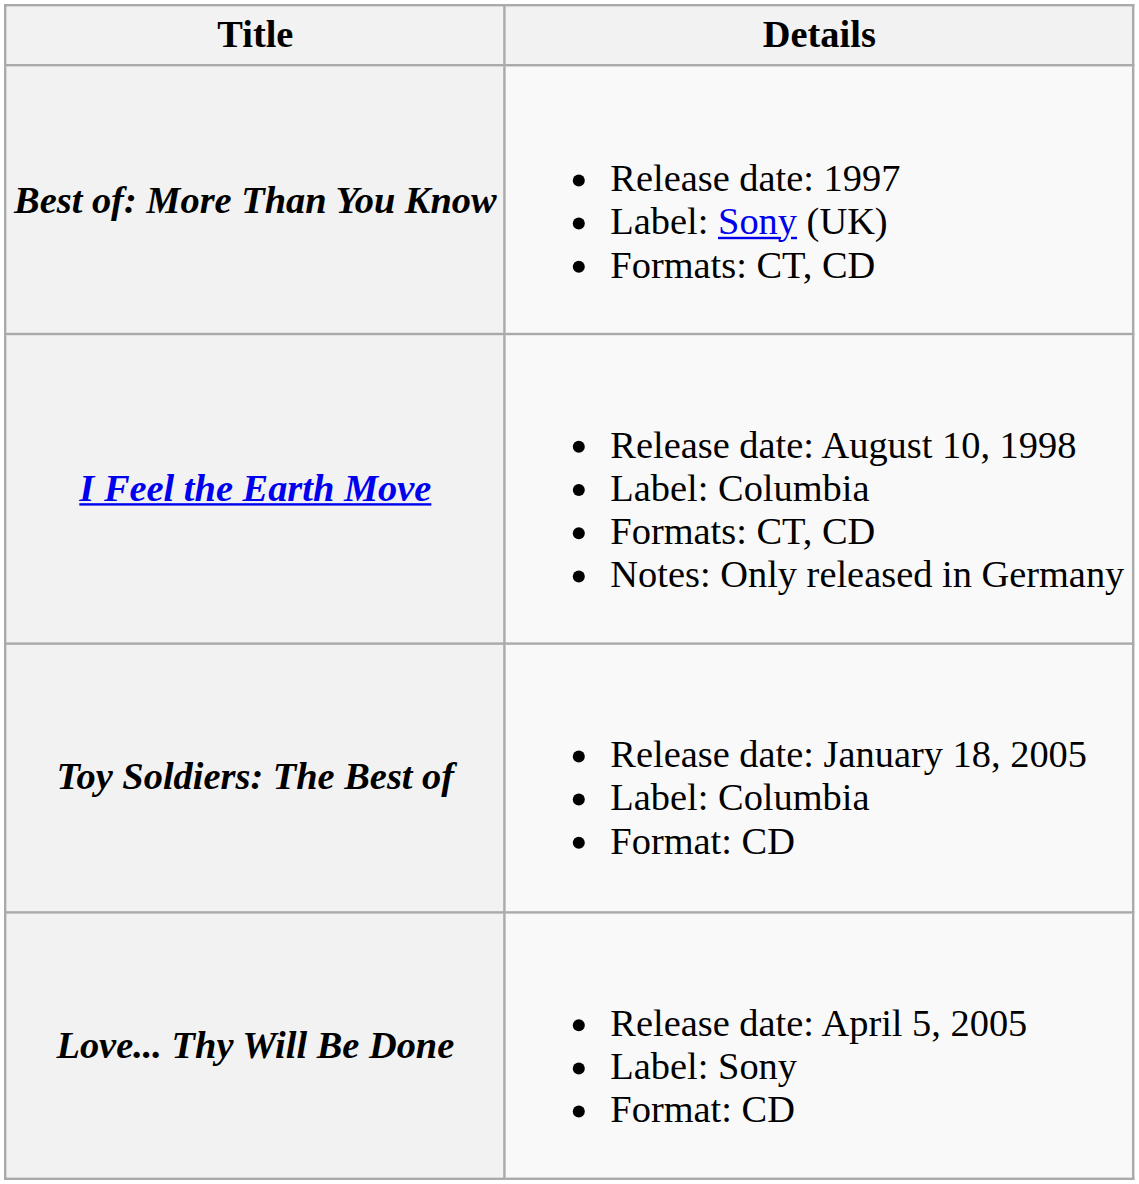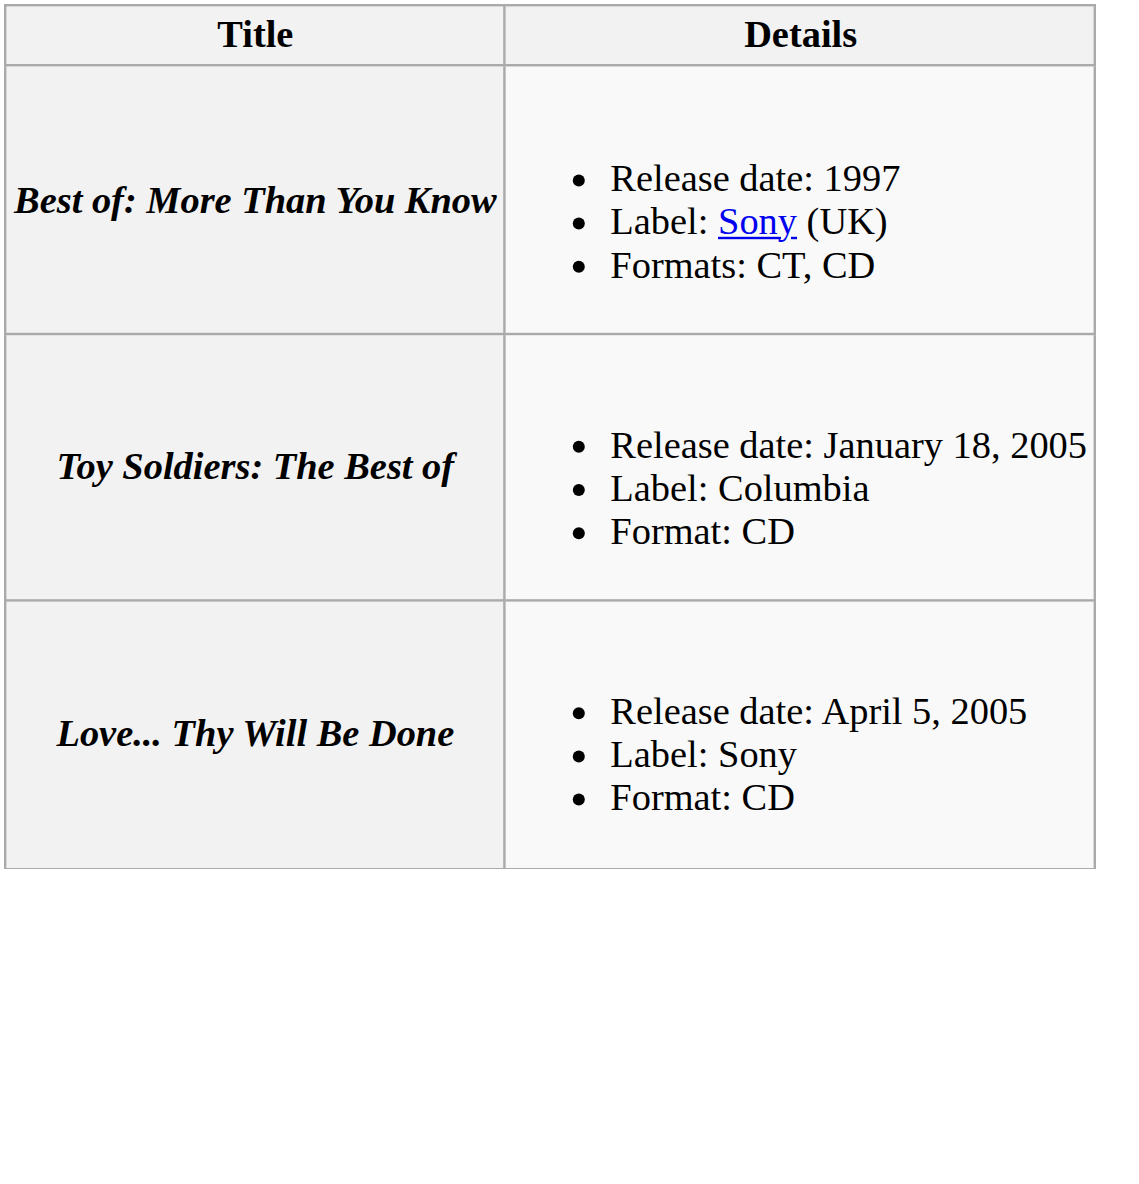- row: I Feel the Earth Move | Release date: August 10, 1998 Label: Columbia Formats: CT, CD Notes: Only released in Germany
